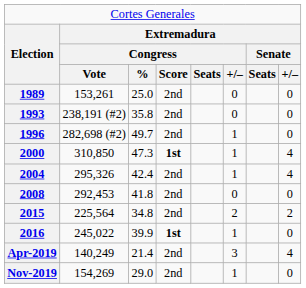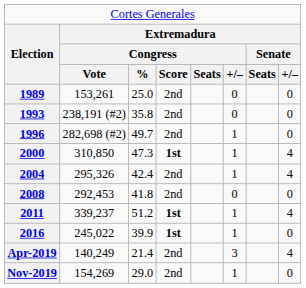+ row: 2011 | 339,237 | 51.2 | 1st | 1 | 4
- row: 2015 | 225,564 | 34.8 | 2nd | 2 | 2
